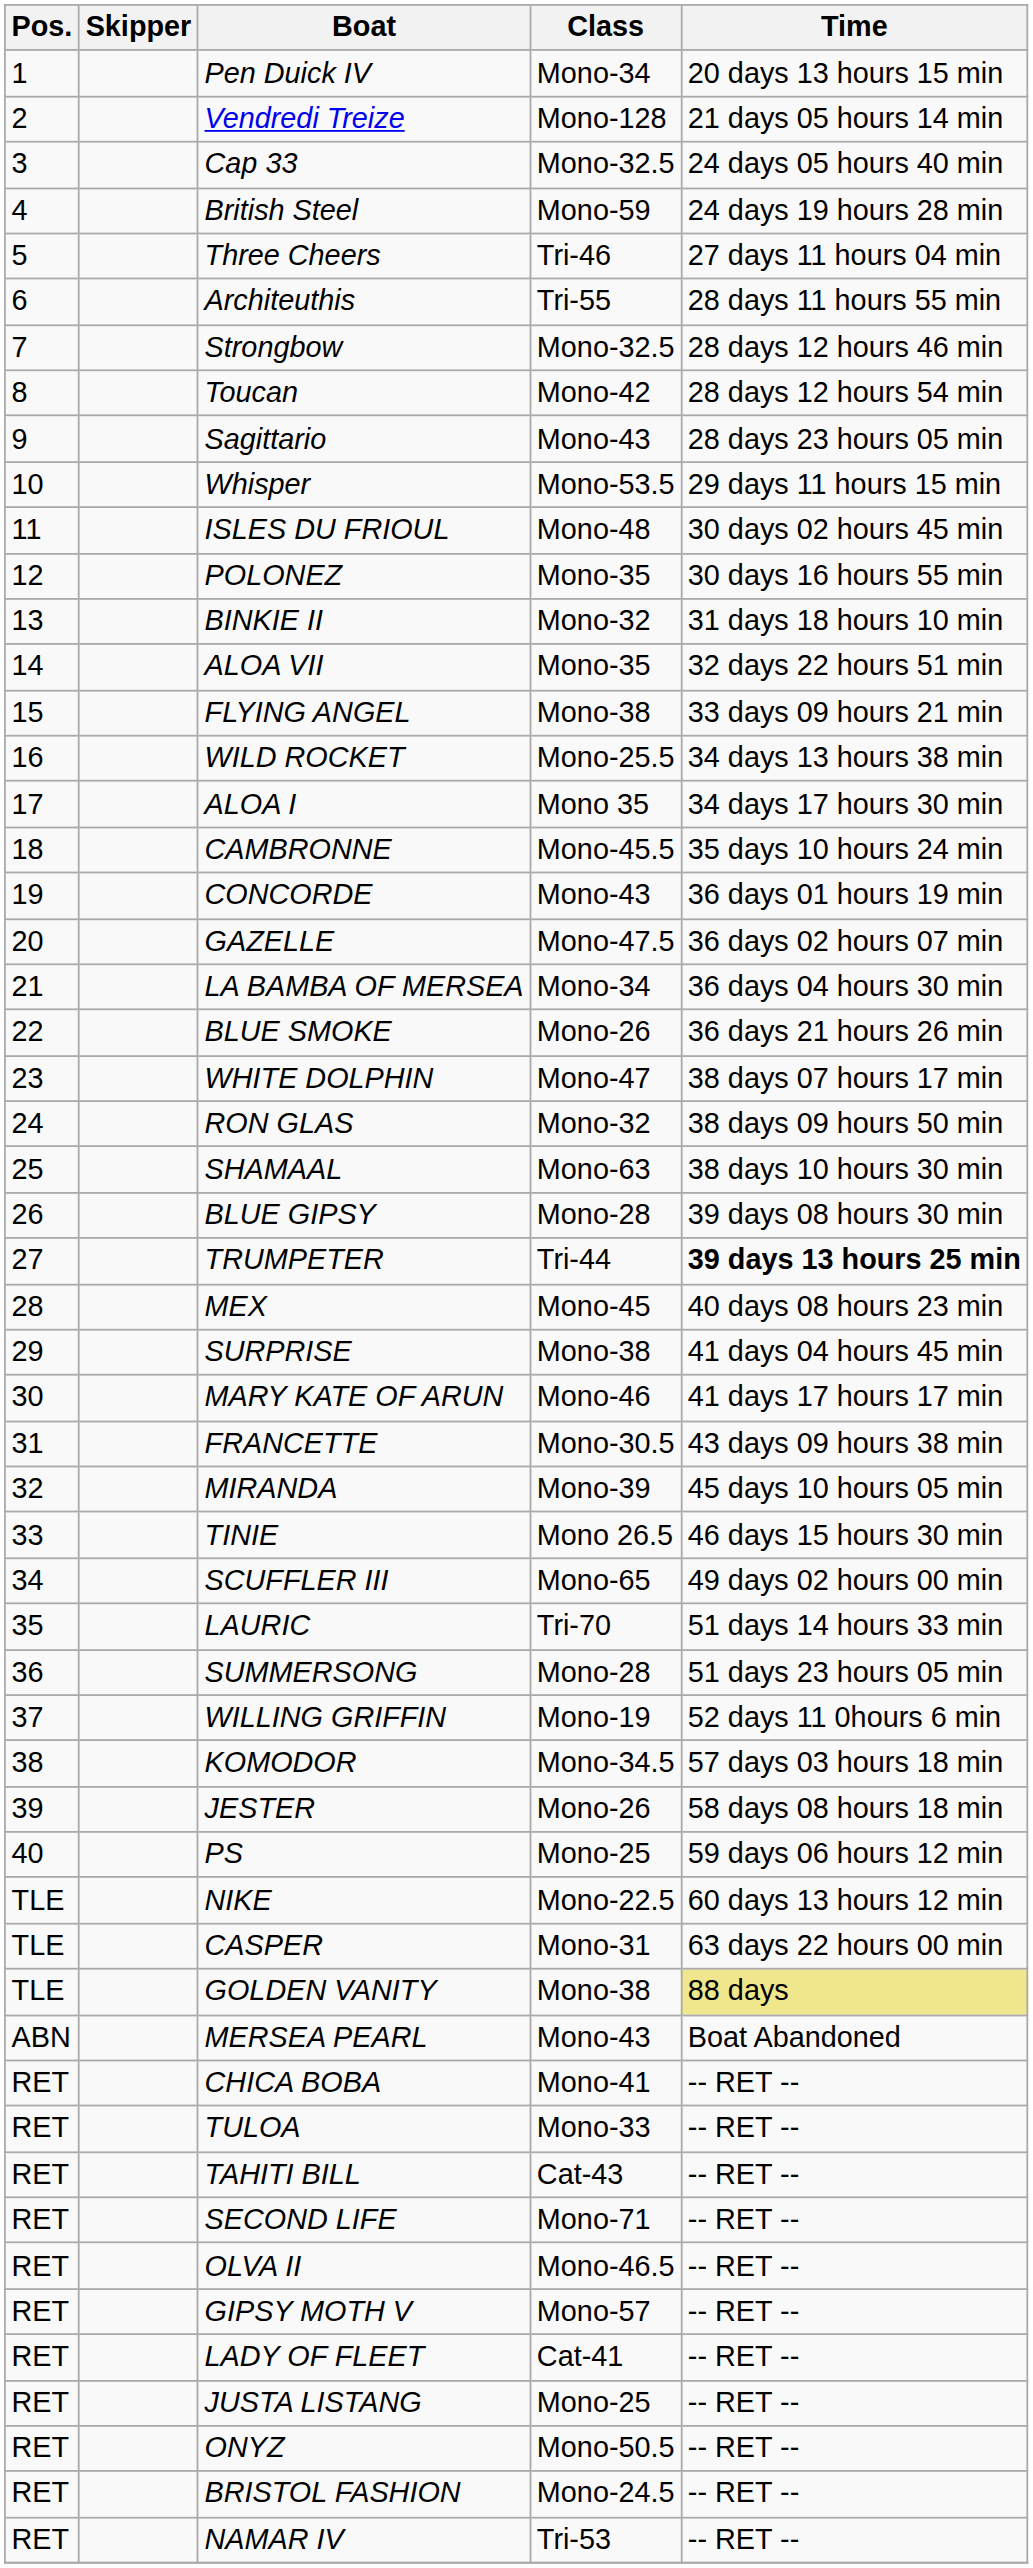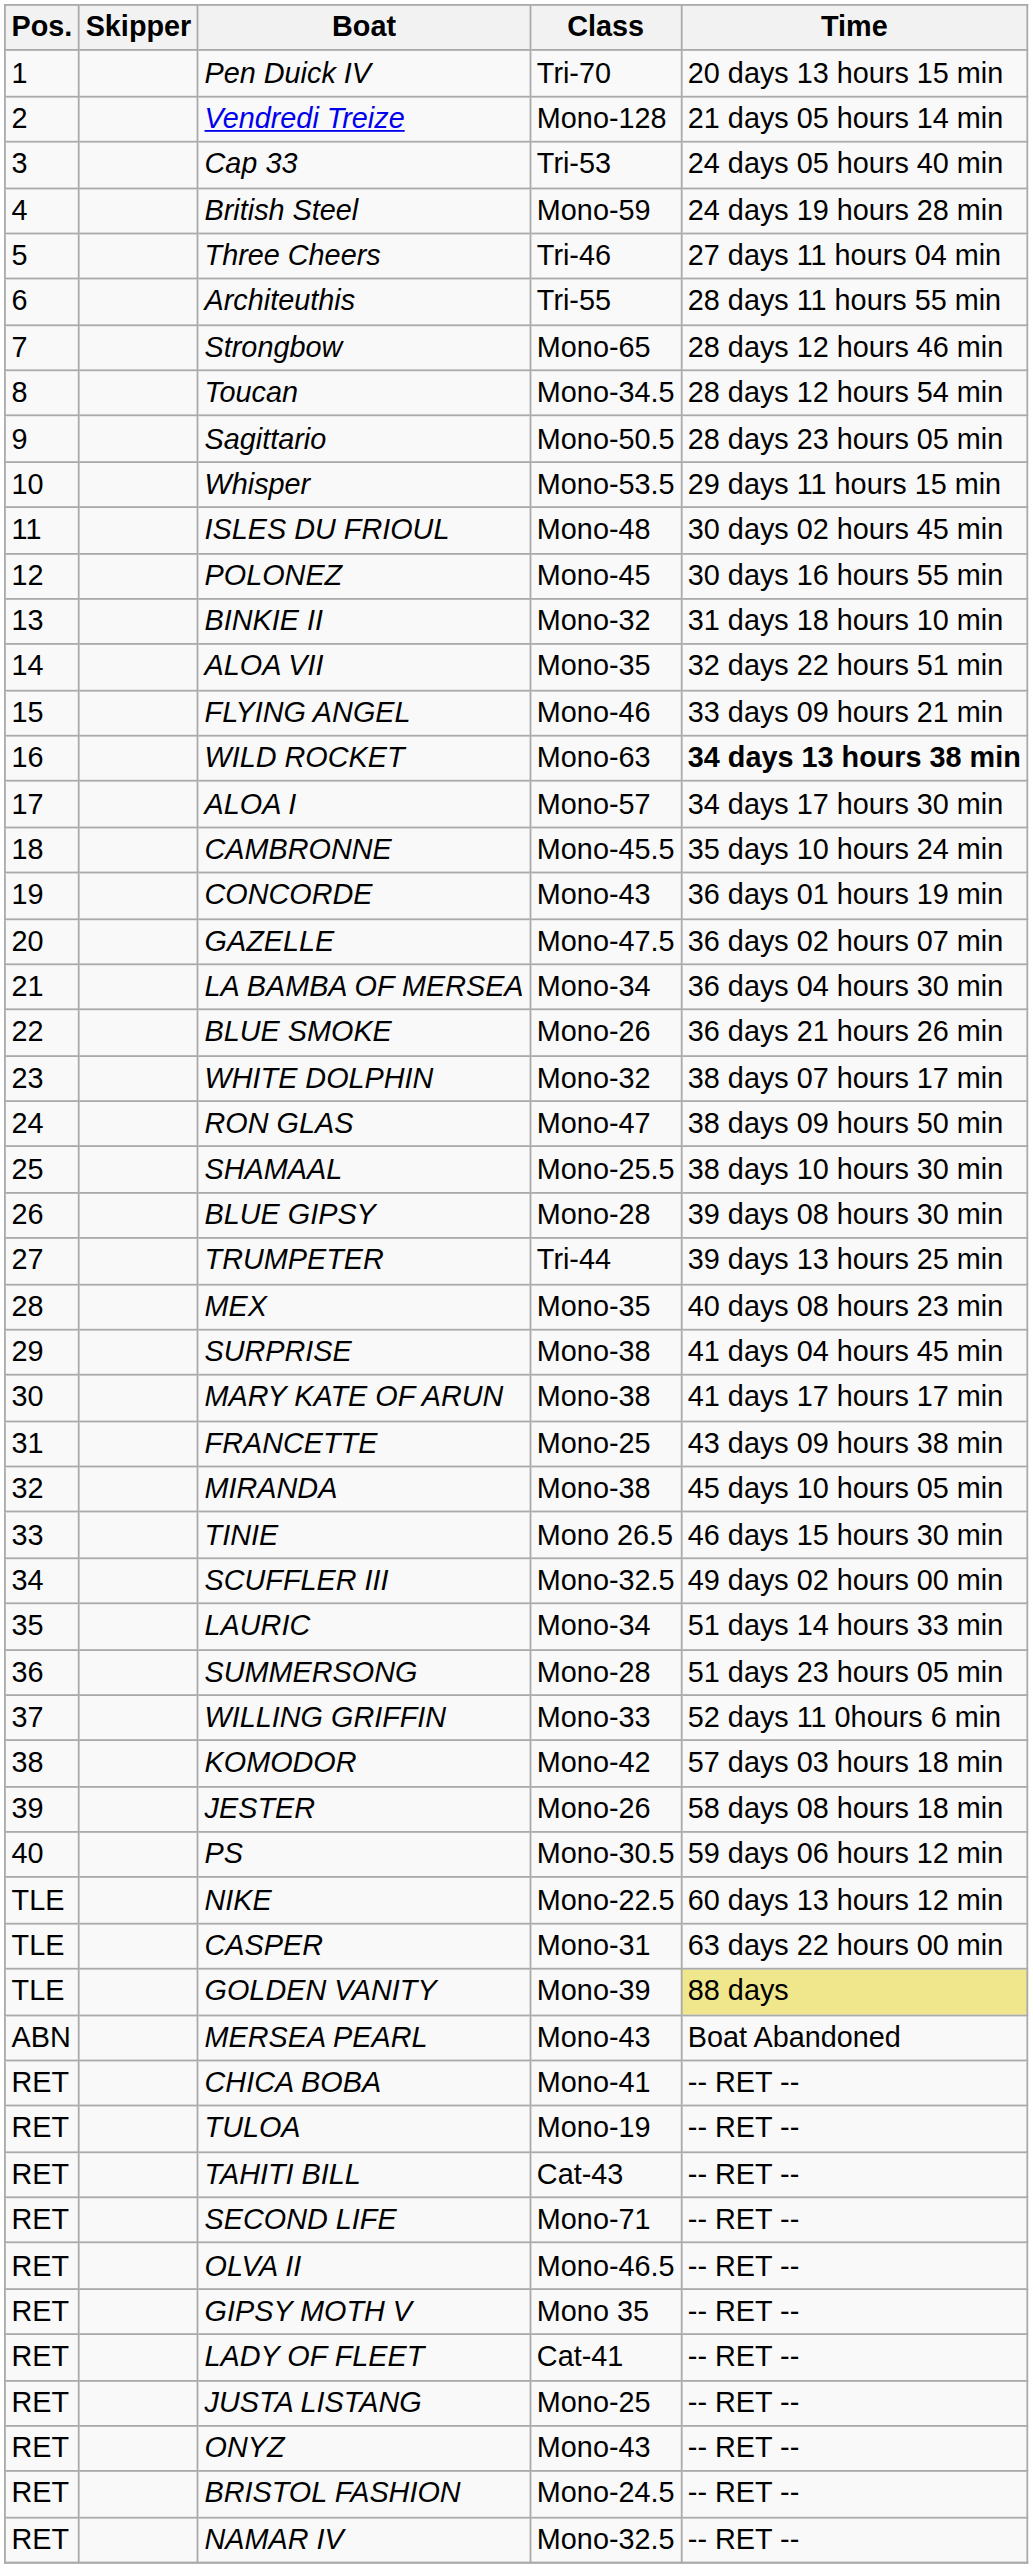Pen Duick IV | Class: Mono-34 -> Tri-70
Cap 33 | Class: Mono-32.5 -> Tri-53
Strongbow | Class: Mono-32.5 -> Mono-65
Toucan | Class: Mono-42 -> Mono-34.5
Sagittario | Class: Mono-43 -> Mono-50.5
POLONEZ | Class: Mono-35 -> Mono-45
FLYING ANGEL | Class: Mono-38 -> Mono-46
WILD ROCKET | Class: Mono-25.5 -> Mono-63
WILD ROCKET | Time: normal -> bold
ALOA I | Class: Mono 35 -> Mono-57
WHITE DOLPHIN | Class: Mono-47 -> Mono-32
RON GLAS | Class: Mono-32 -> Mono-47
SHAMAAL | Class: Mono-63 -> Mono-25.5
TRUMPETER | Time: bold -> normal
MEX | Class: Mono-45 -> Mono-35
MARY KATE OF ARUN | Class: Mono-46 -> Mono-38
FRANCETTE | Class: Mono-30.5 -> Mono-25
MIRANDA | Class: Mono-39 -> Mono-38
SCUFFLER III | Class: Mono-65 -> Mono-32.5
LAURIC | Class: Tri-70 -> Mono-34
WILLING GRIFFIN | Class: Mono-19 -> Mono-33
KOMODOR | Class: Mono-34.5 -> Mono-42
PS | Class: Mono-25 -> Mono-30.5
GOLDEN VANITY | Class: Mono-38 -> Mono-39
TULOA | Class: Mono-33 -> Mono-19
GIPSY MOTH V | Class: Mono-57 -> Mono 35
ONYZ | Class: Mono-50.5 -> Mono-43
NAMAR IV | Class: Tri-53 -> Mono-32.5
